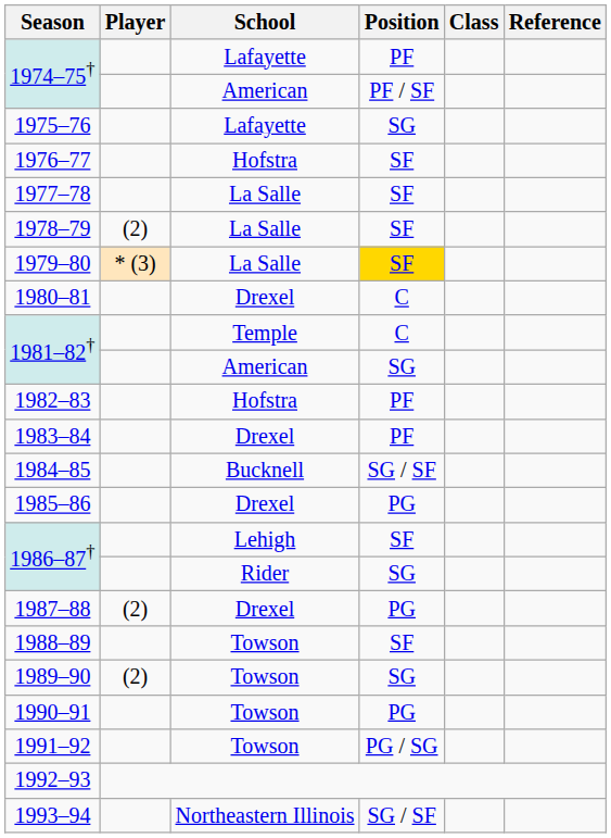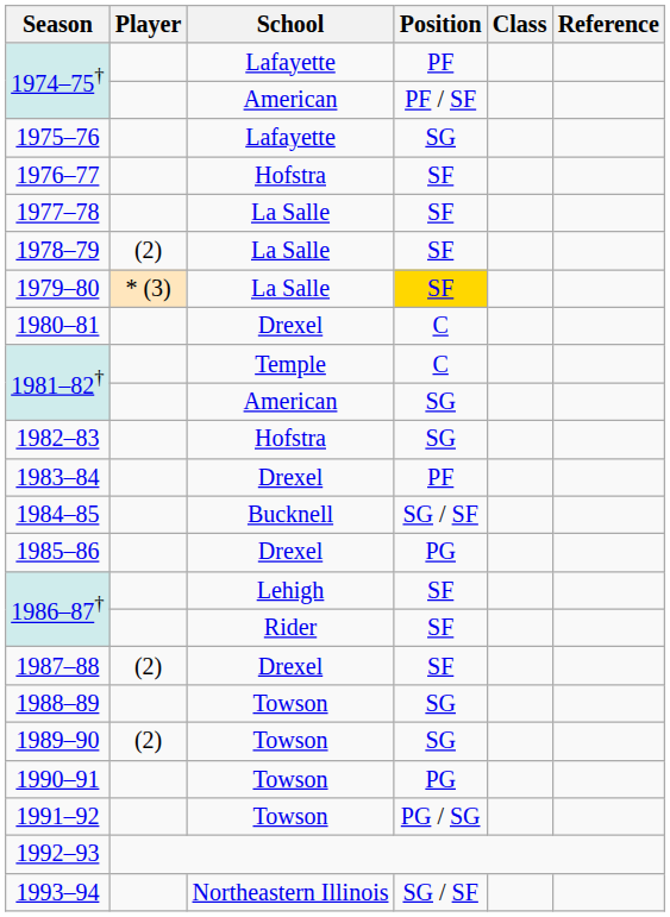1982–83 | Position: PF -> SG
1986–87† / Rider | Position: SG -> SF
1987–88 | Position: PG -> SF
1988–89 | Position: SF -> SG
